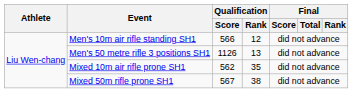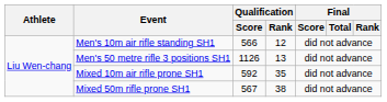Mixed 10m air rifle prone SH1 | Qualification / Score: 562 -> 592
